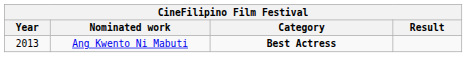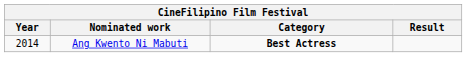Ang Kwento Ni Mabuti | Year: 2013 -> 2014
